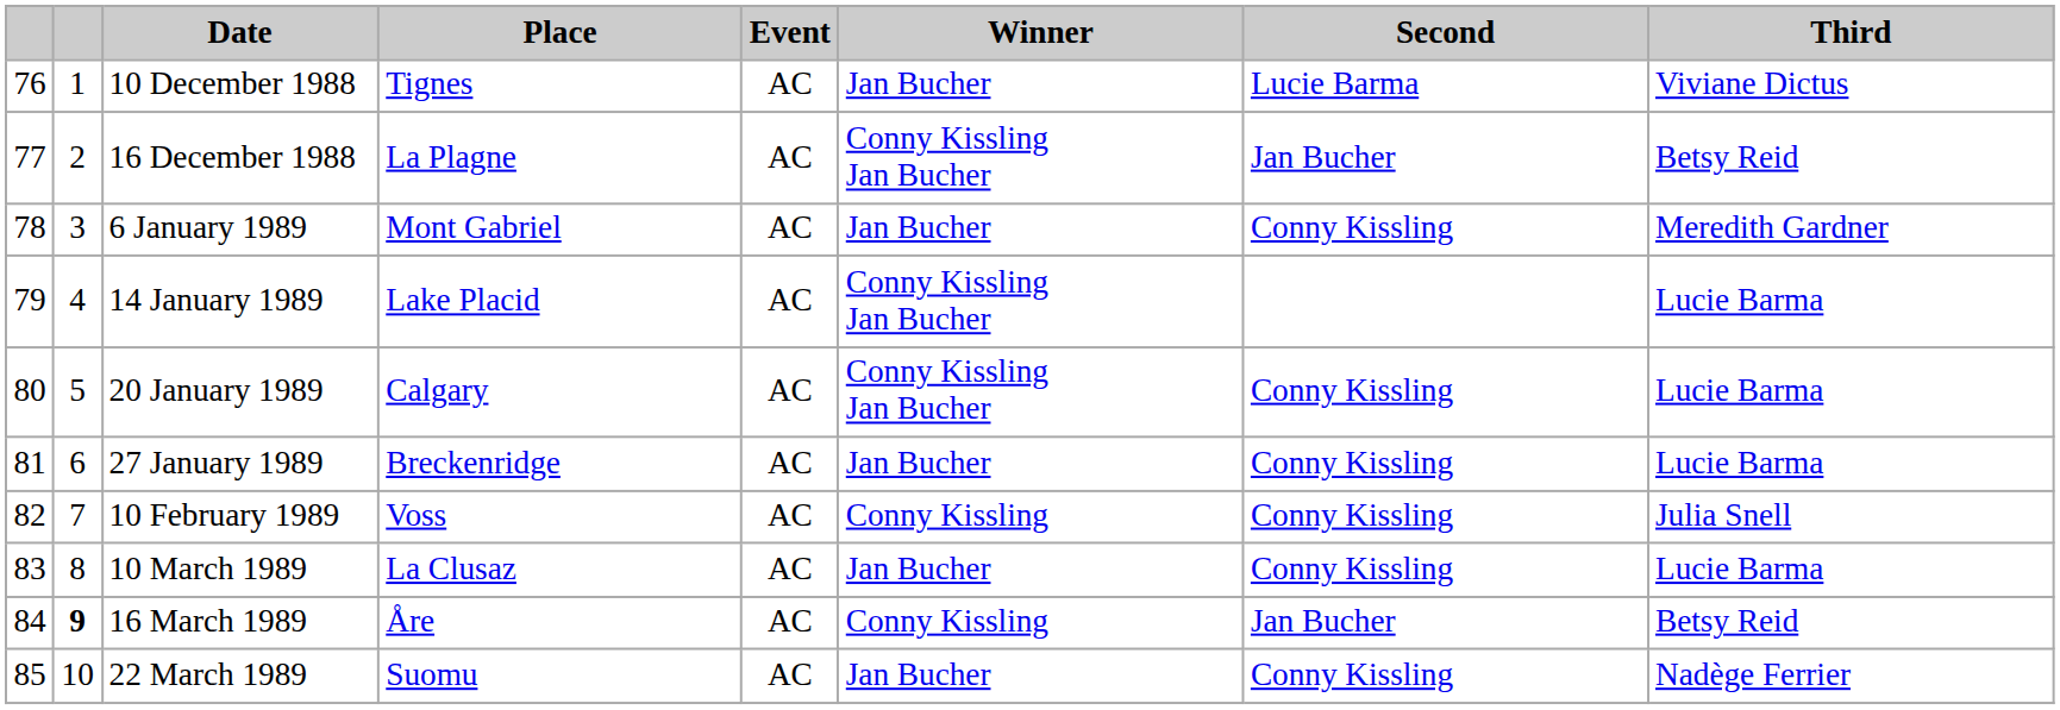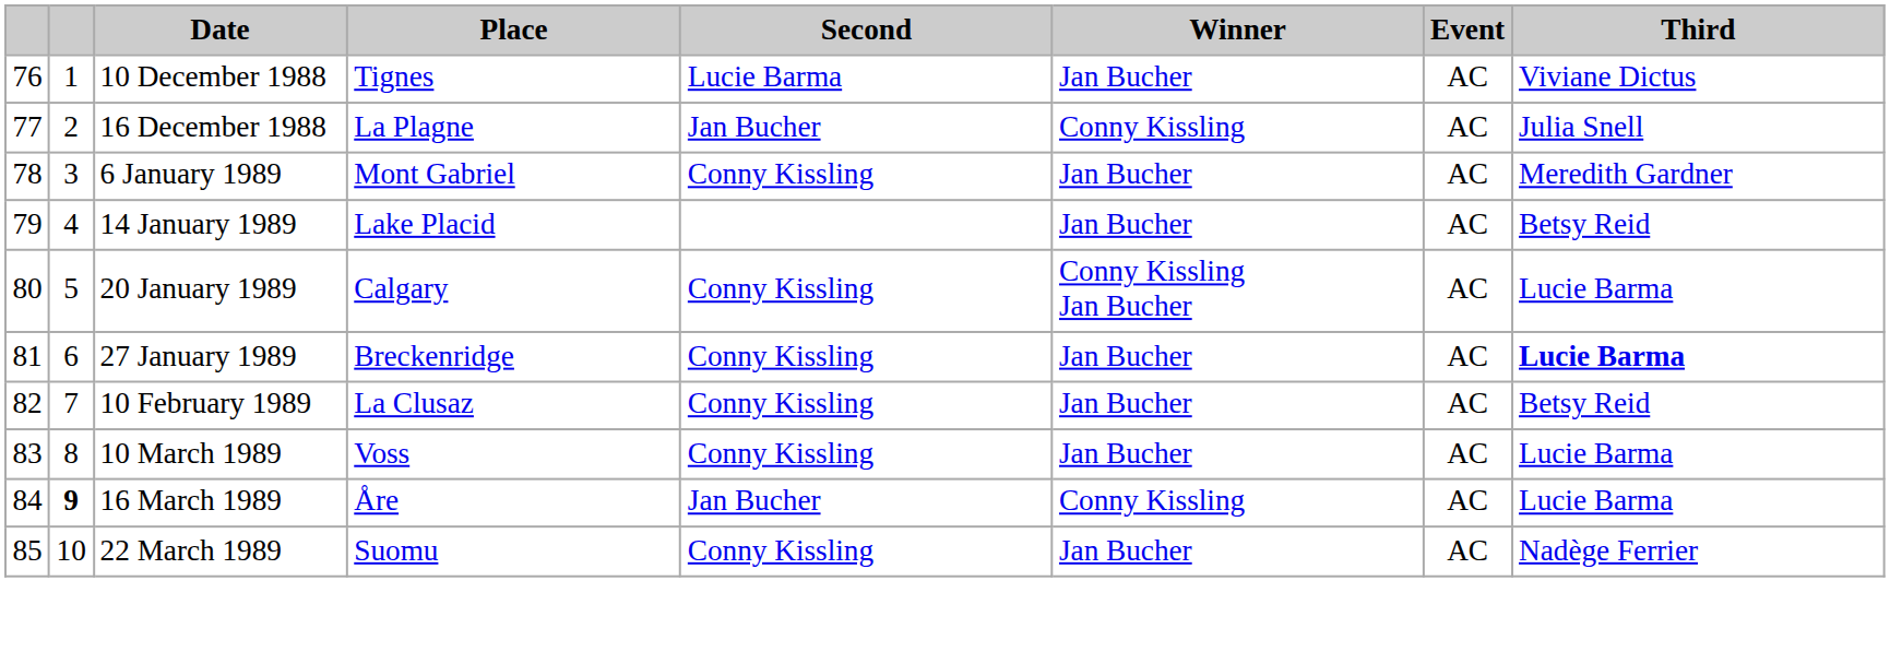columns swapped: Event <-> Second
16 December 1988 | Winner: Conny Kissling Jan Bucher -> Conny Kissling
16 December 1988 | Third: Betsy Reid -> Julia Snell
14 January 1989 | Winner: Conny Kissling Jan Bucher -> Jan Bucher
14 January 1989 | Third: Lucie Barma -> Betsy Reid
27 January 1989 | Third: normal -> bold
10 February 1989 | Place: Voss -> La Clusaz
10 February 1989 | Winner: Conny Kissling -> Jan Bucher
10 February 1989 | Third: Julia Snell -> Betsy Reid
10 March 1989 | Place: La Clusaz -> Voss
16 March 1989 | Third: Betsy Reid -> Lucie Barma
